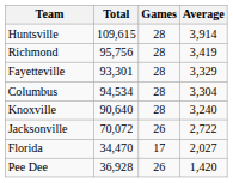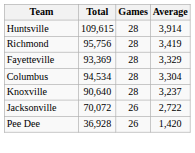Fayetteville | Total: 93,301 -> 93,369
Knoxville | Average: 3,240 -> 3,237
- row: Florida | 34,470 | 17 | 2,027
